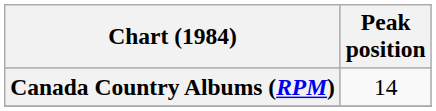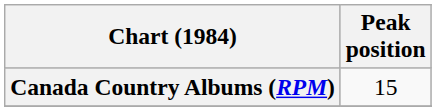Canada Country Albums (RPM) | Peak position: 14 -> 15
